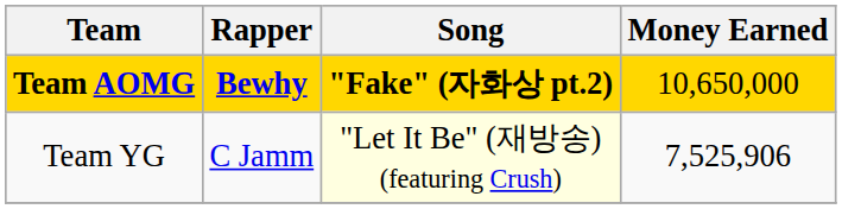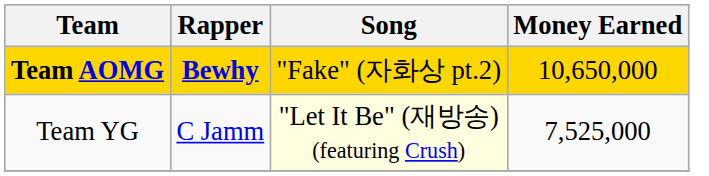Team AOMG | Song: bold -> normal
Team YG | Money Earned: 7,525,906 -> 7,525,000
